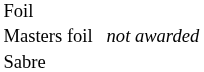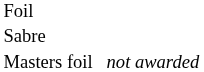rows swapped: Masters foil <-> Sabre
